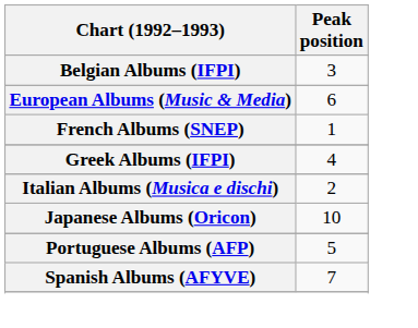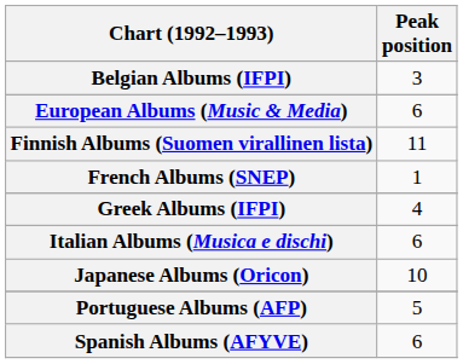+ row: Finnish Albums (Suomen virallinen lista) | 11
Italian Albums (Musica e dischi) | Peak position: 2 -> 6
Spanish Albums (AFYVE) | Peak position: 7 -> 6
